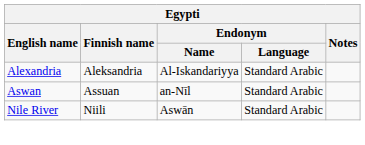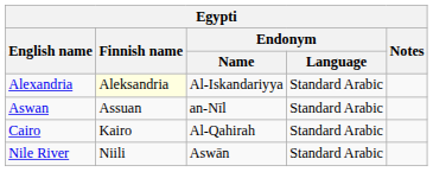Alexandria | Finnish name: no background -> lightyellow background
+ row: Cairo | Kairo | Al-Qahirah | Standard Arabic
